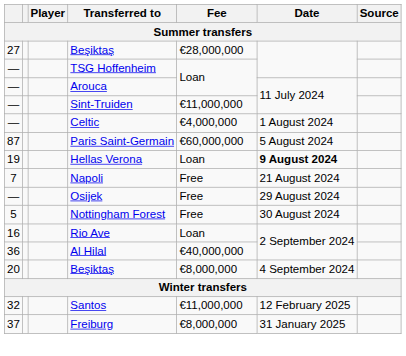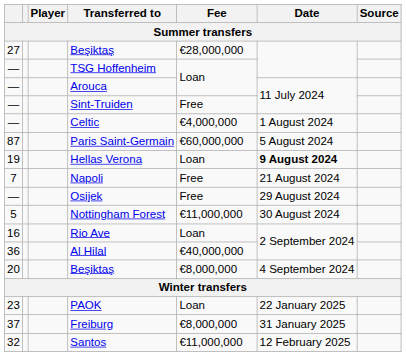Sint-Truiden | Fee: €11,000,000 -> Free
Nottingham Forest | Fee: Free -> €11,000,000
+ row: 23 | PAOK | Loan | 22 January 2025
rows swapped: Freiburg <-> Santos
